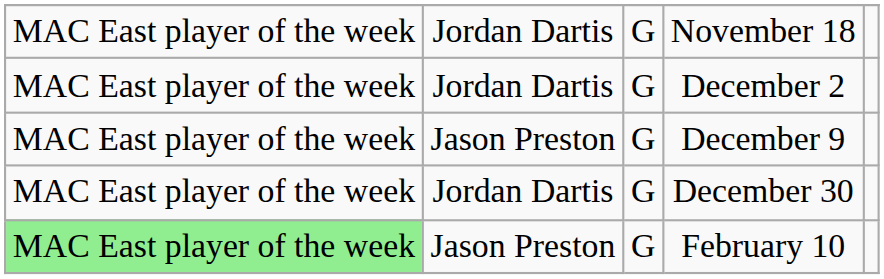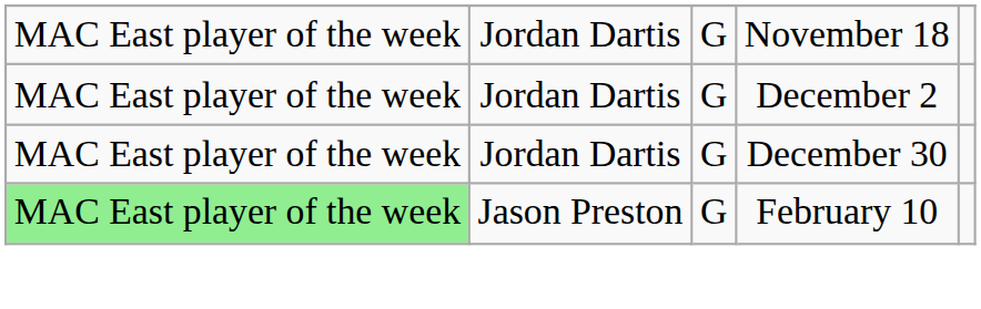- row: MAC East player of the week | Jason Preston | G | December 9
